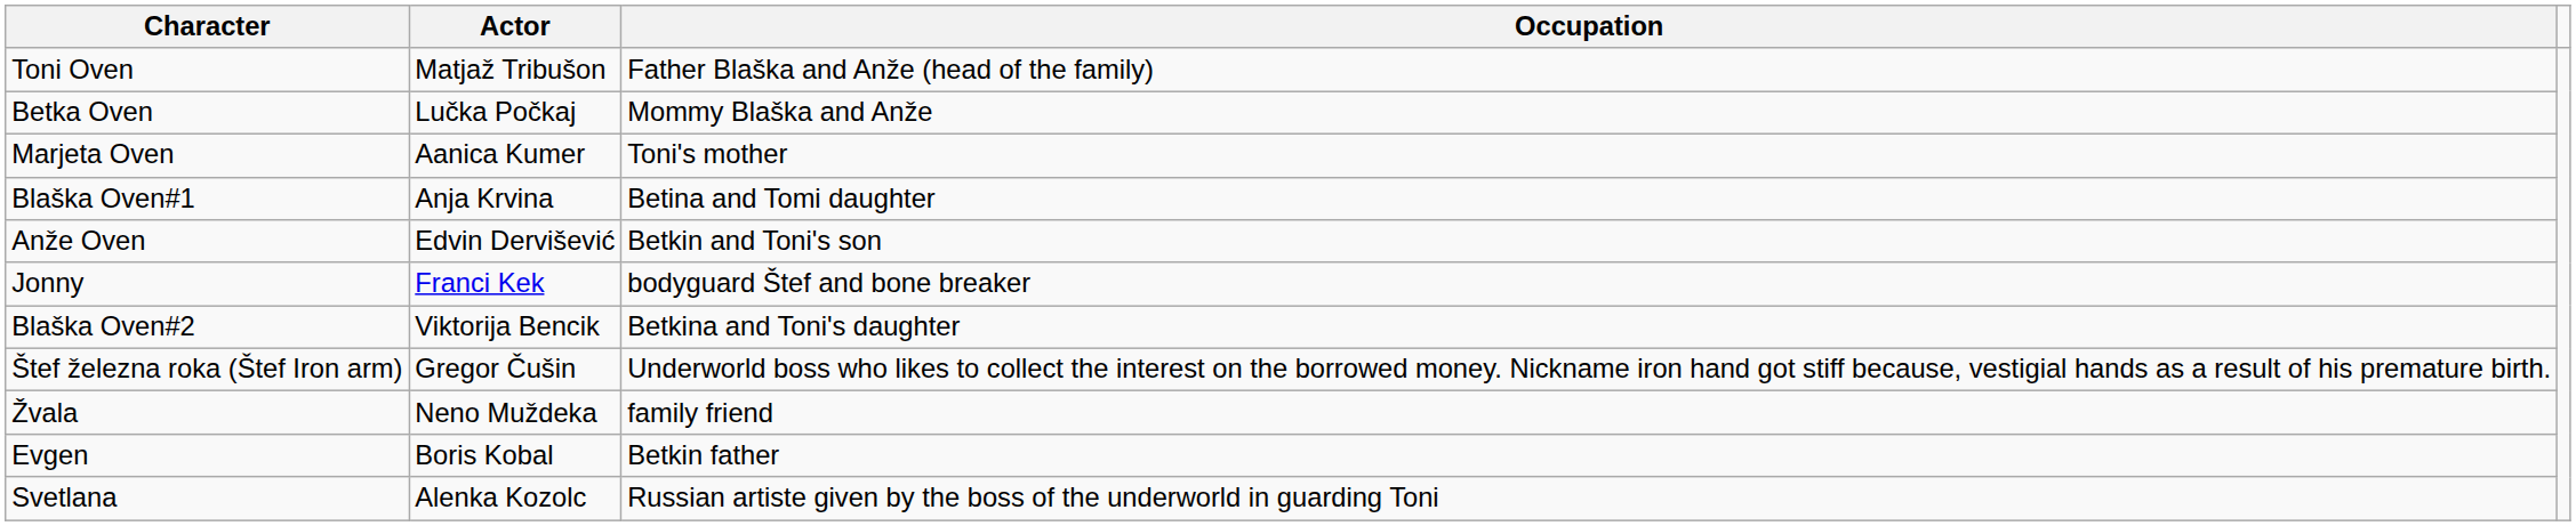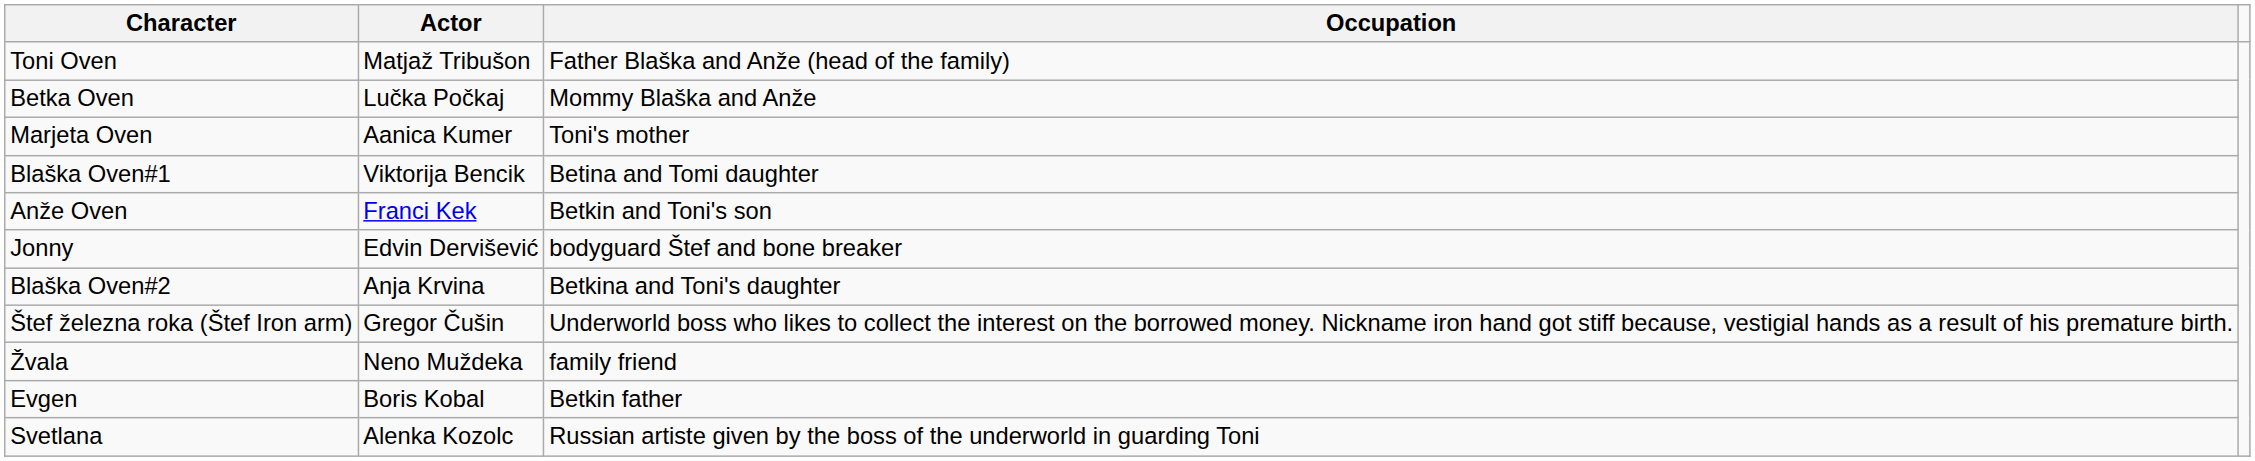Blaška Oven#1 | Actor: Anja Krvina -> Viktorija Bencik
Anže Oven | Actor: Edvin Dervišević -> Franci Kek
Jonny | Actor: Franci Kek -> Edvin Dervišević
Blaška Oven#2 | Actor: Viktorija Bencik -> Anja Krvina
